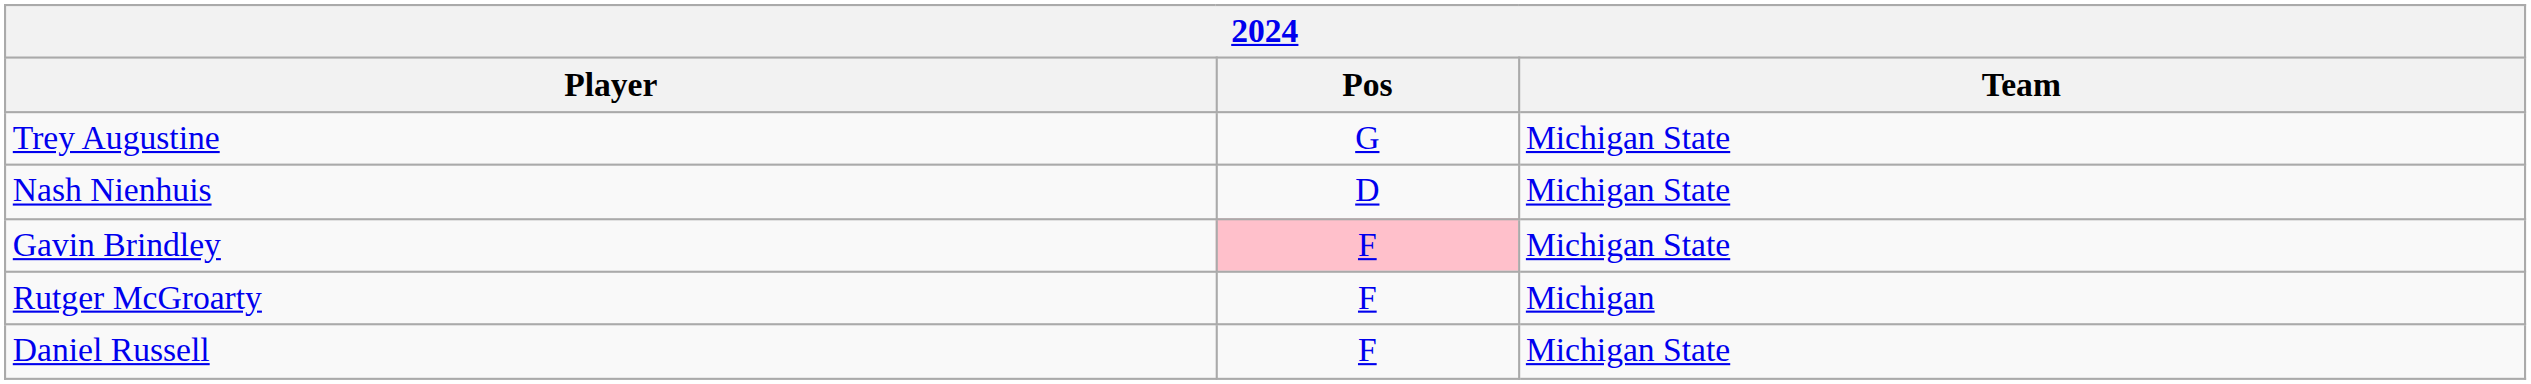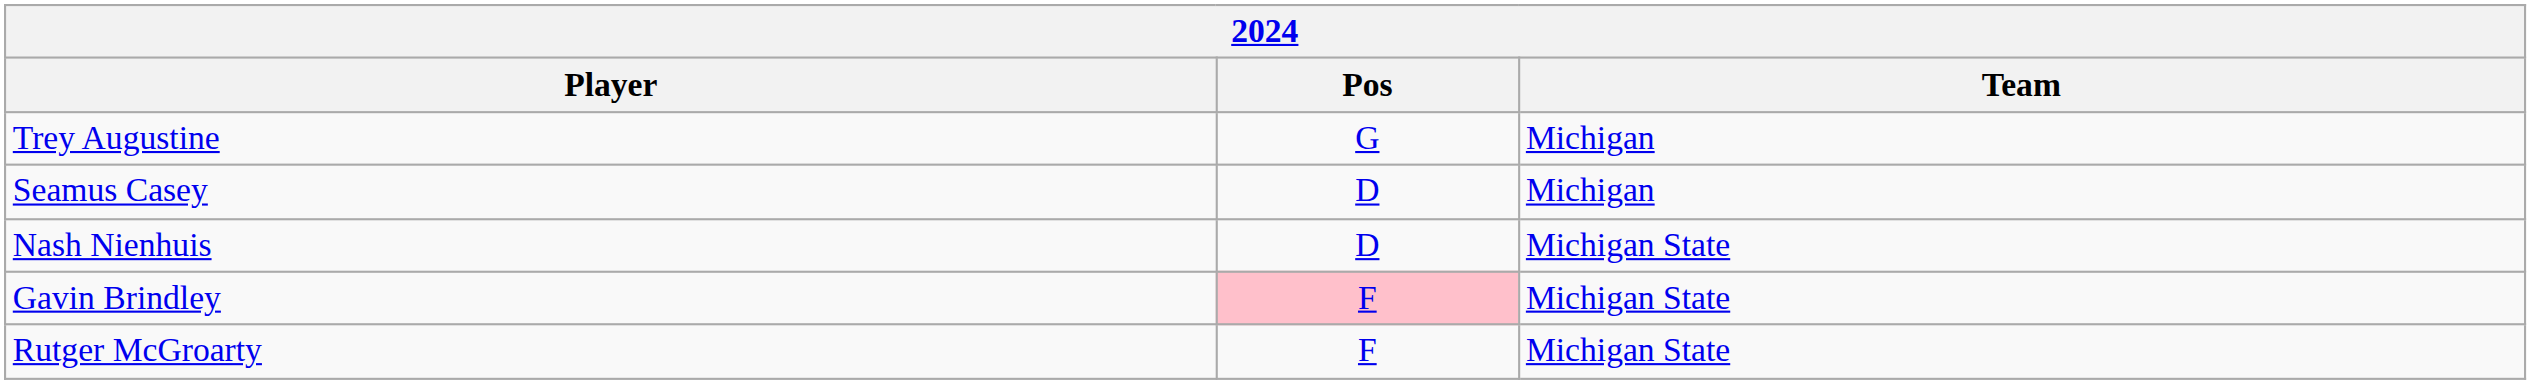Trey Augustine | Team: Michigan State -> Michigan
+ row: Seamus Casey | D | Michigan
Rutger McGroarty | Team: Michigan -> Michigan State
- row: Daniel Russell | F | Michigan State
